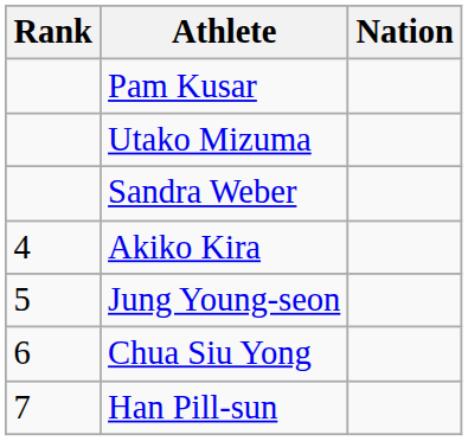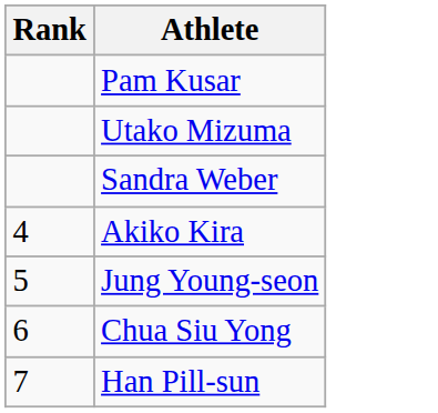- column: Nation
